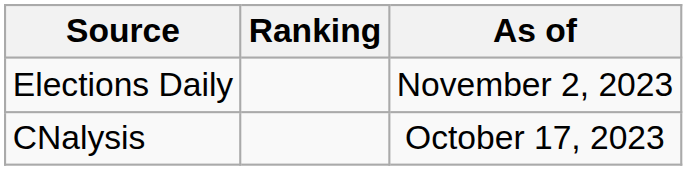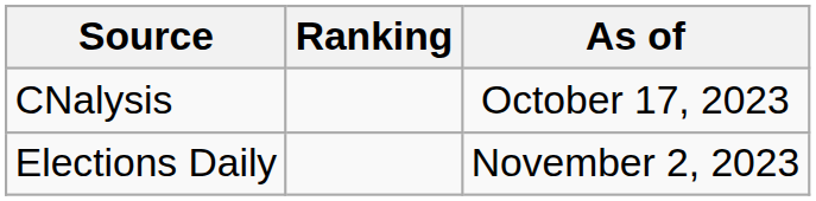rows swapped: CNalysis <-> Elections Daily
